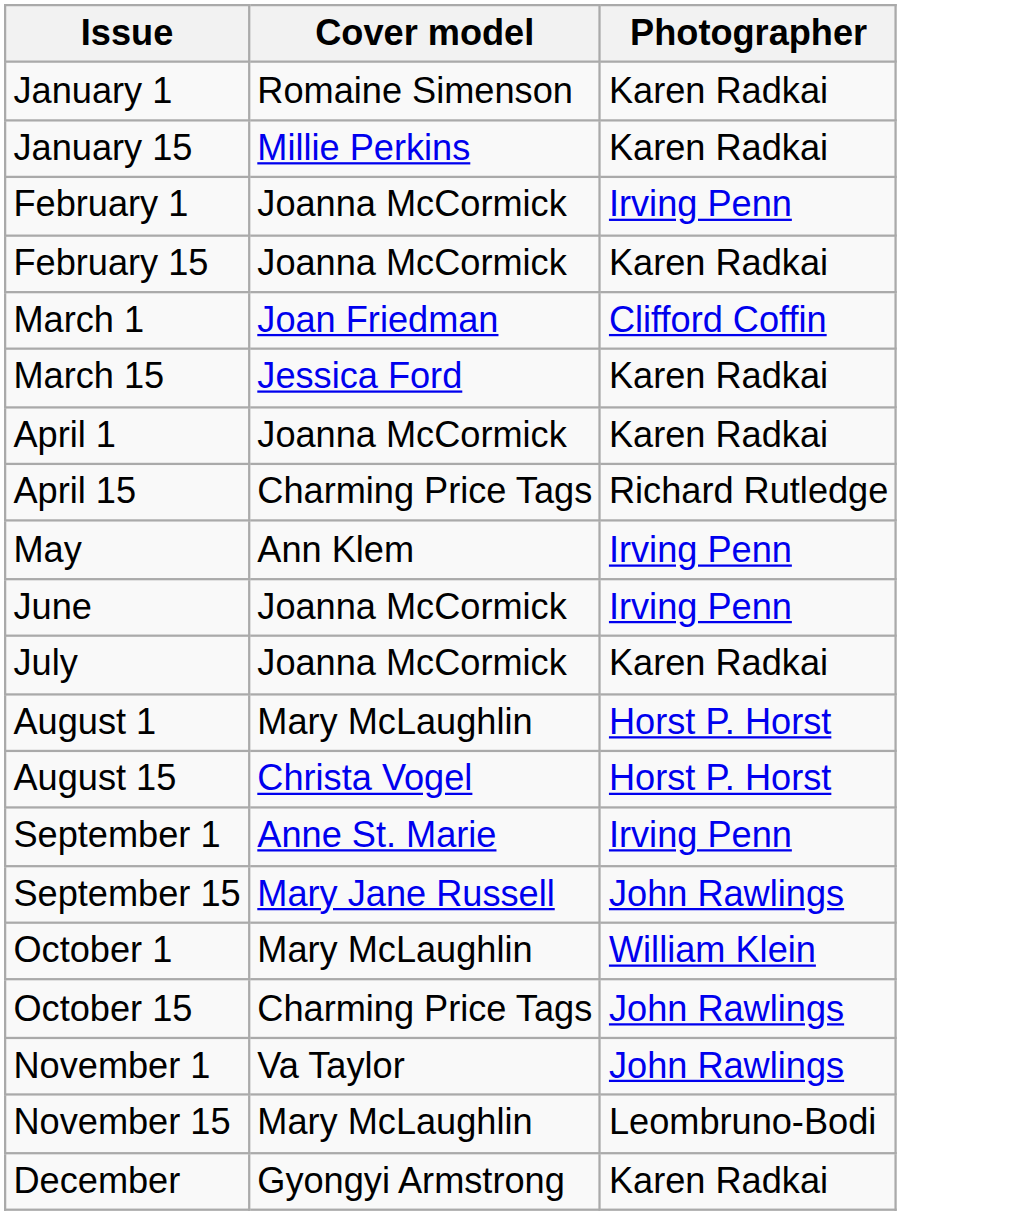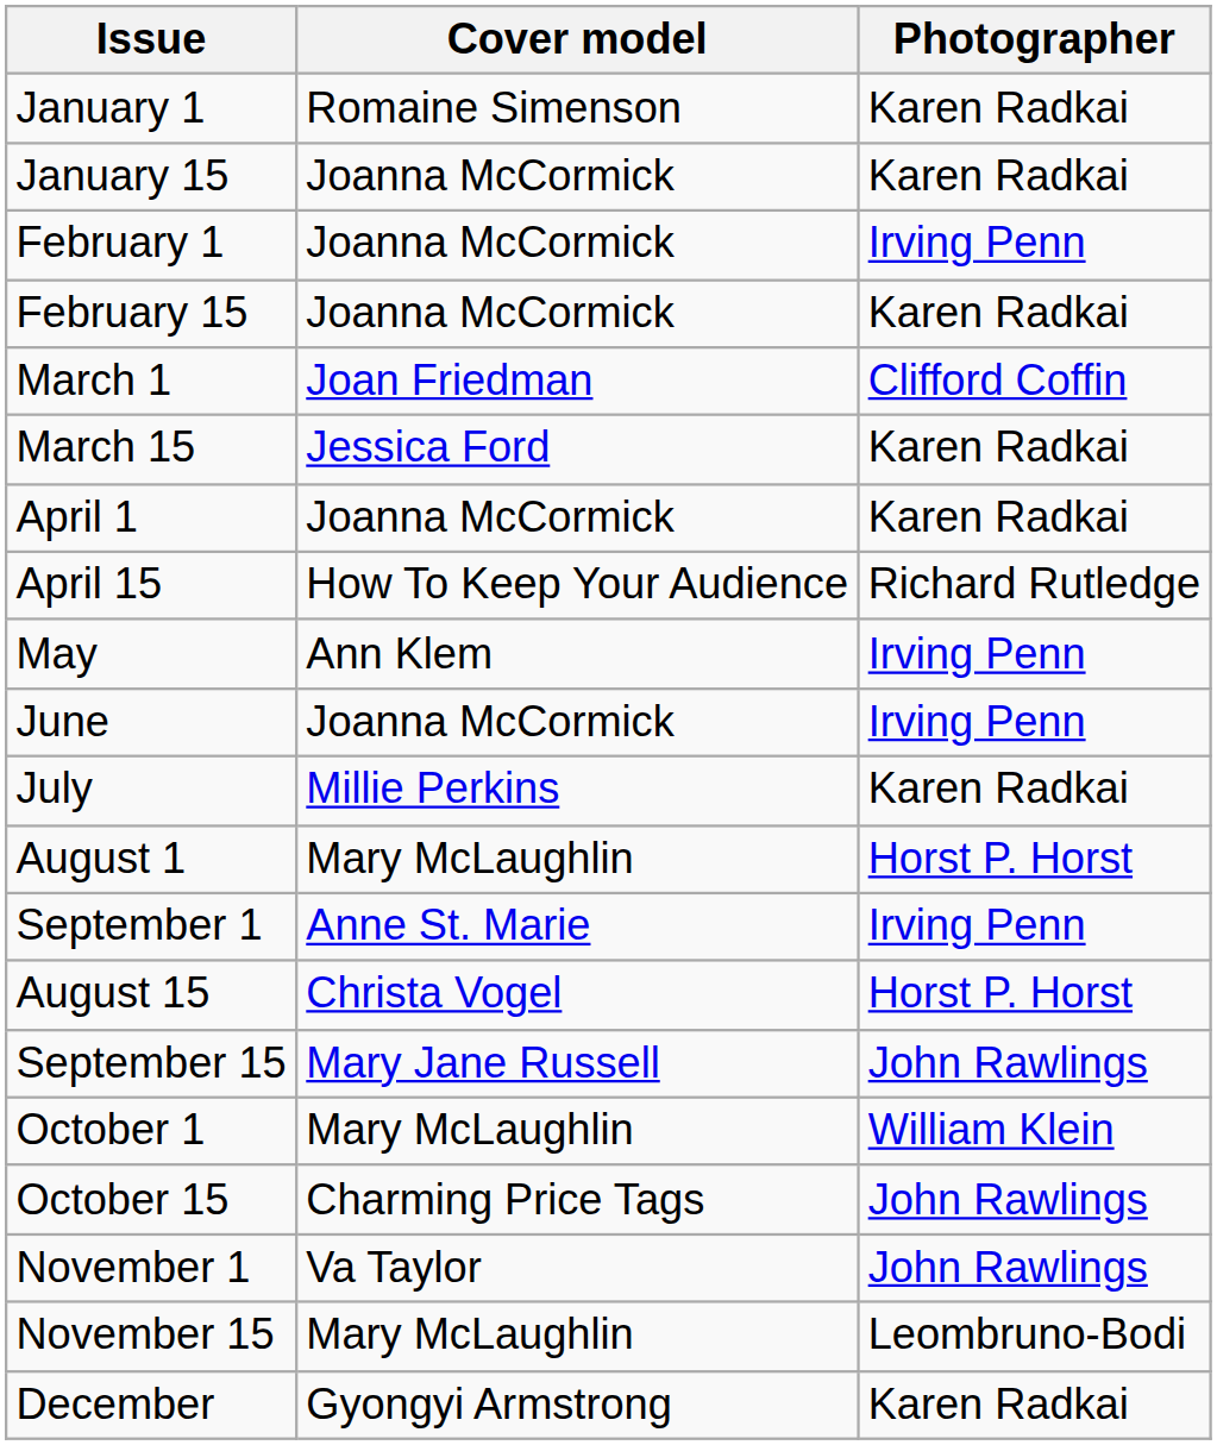January 15 | Cover model: Millie Perkins -> Joanna McCormick
April 15 | Cover model: Charming Price Tags -> How To Keep Your Audience
July | Cover model: Joanna McCormick -> Millie Perkins
rows swapped: August 15 <-> September 1
